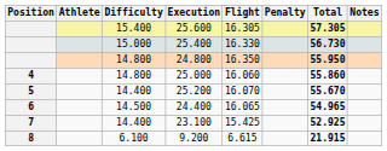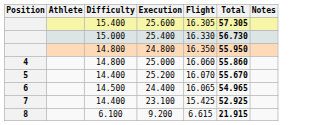- column: Penalty
